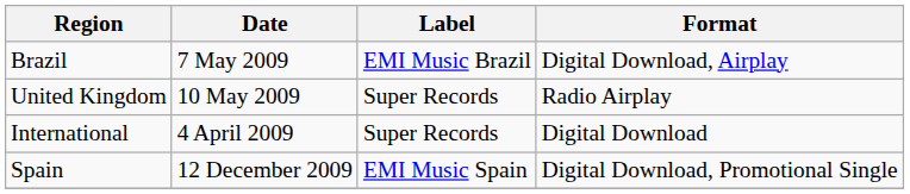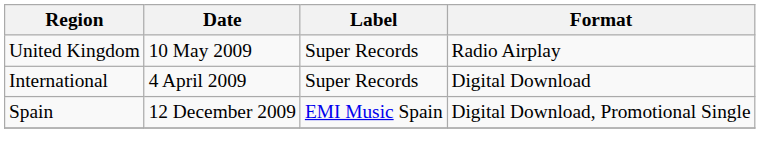- row: Brazil | 7 May 2009 | EMI Music Brazil | Digital Download, Airplay
